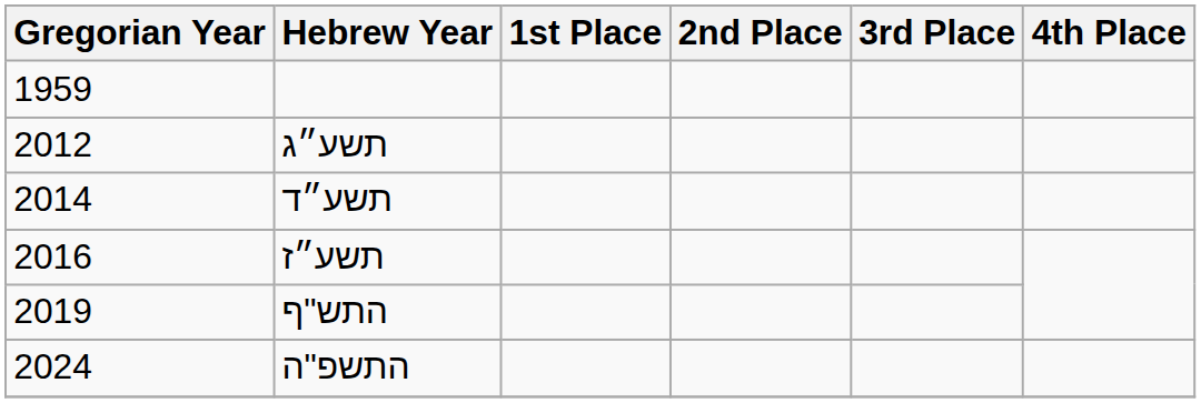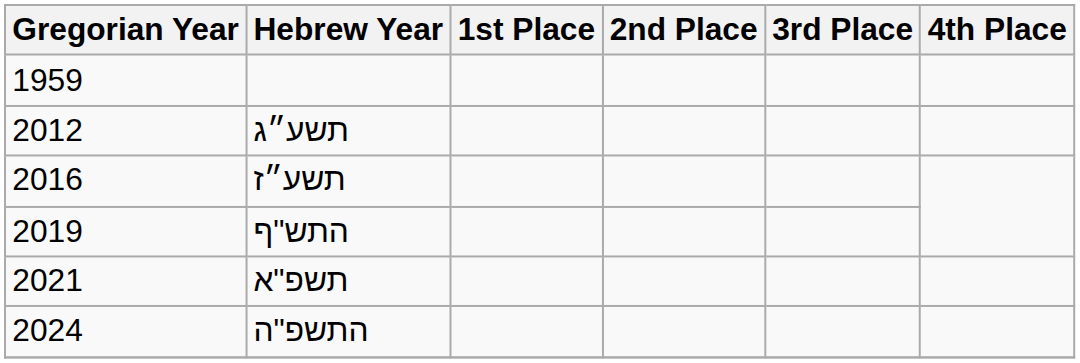- row: 2014 | תשע״ד
+ row: 2021 | תשפ"א
